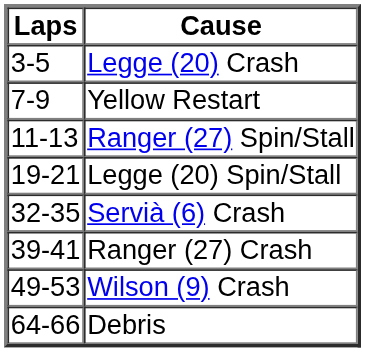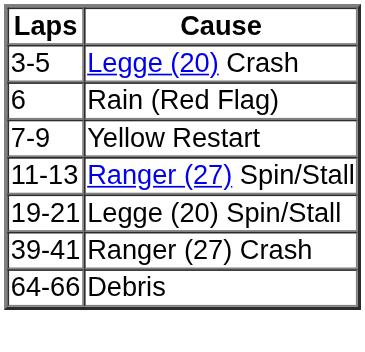+ row: 6 | Rain (Red Flag)
- row: 32-35 | Servià (6) Crash
- row: 49-53 | Wilson (9) Crash
